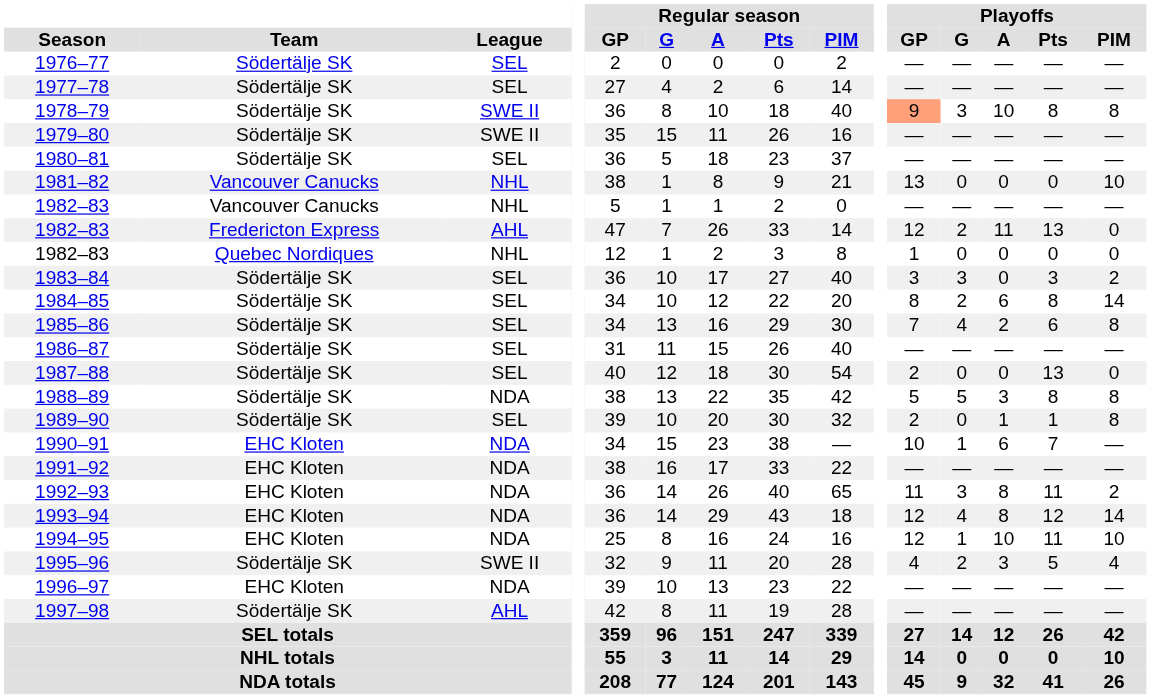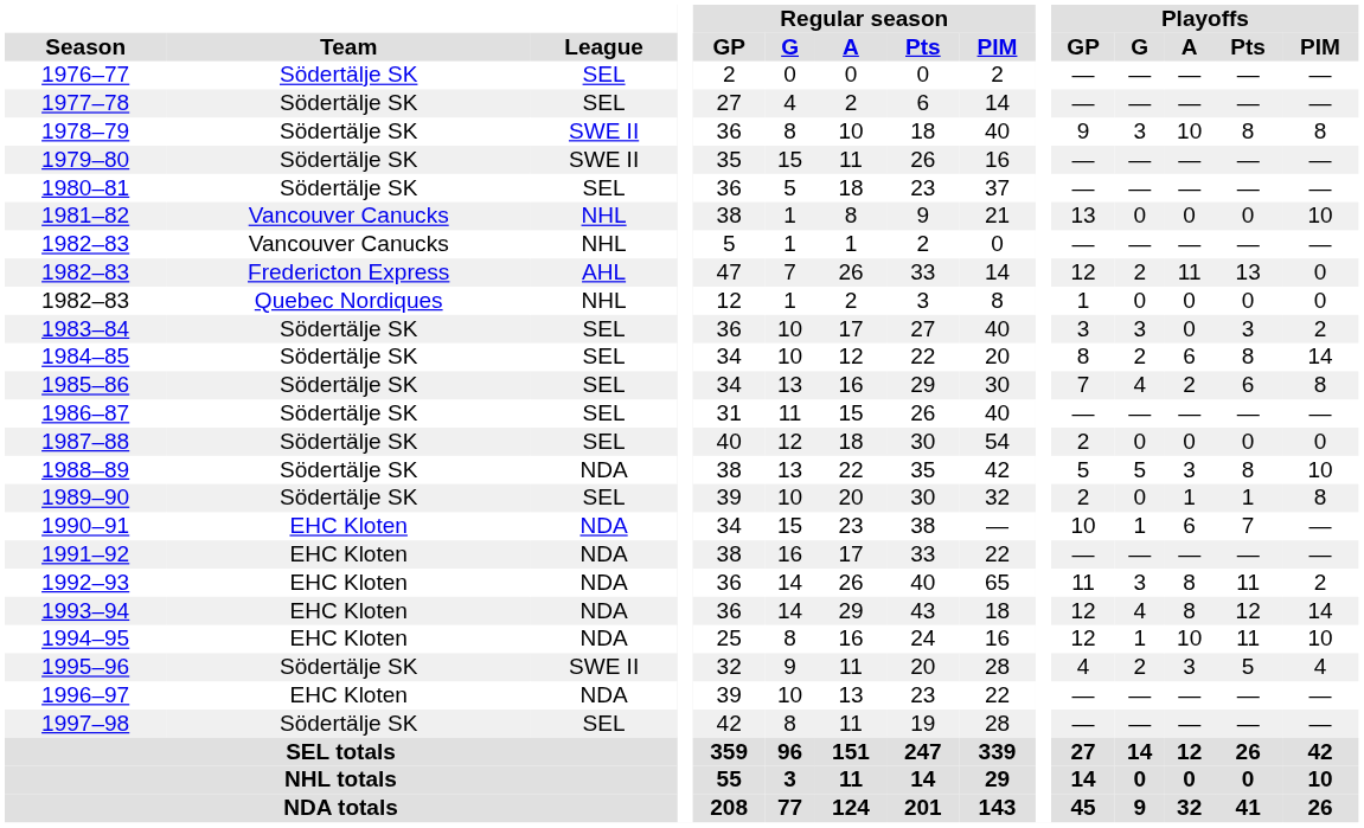1978–79 | Playoffs / GP: lightsalmon background -> no background
1987–88 | Playoffs / Pts: 13 -> 0
1988–89 | Playoffs / PIM: 8 -> 10
1997–98 | League: AHL -> SEL
